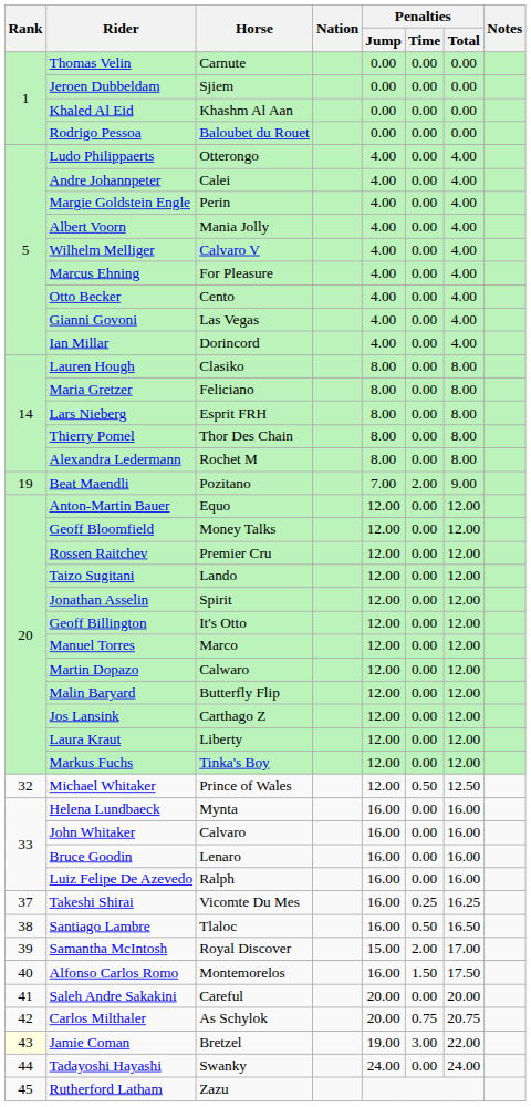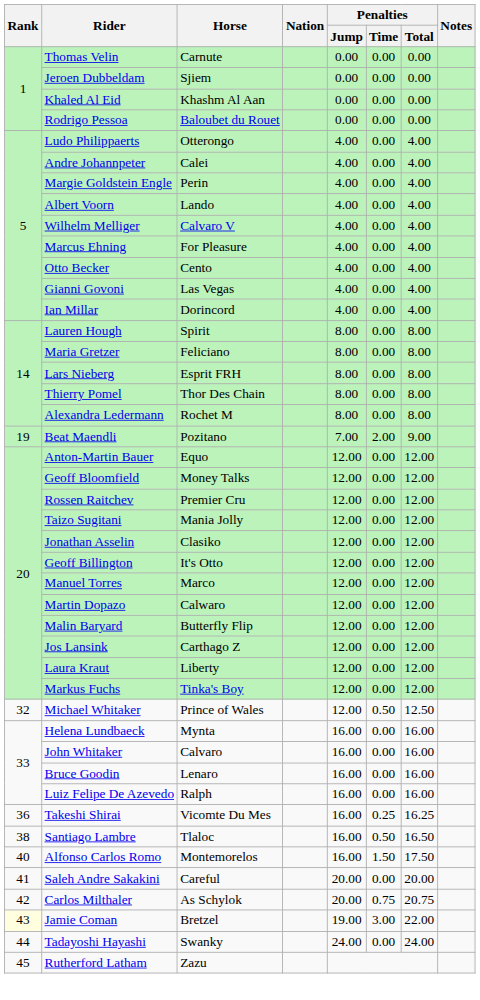Albert Voorn | Horse: Mania Jolly -> Lando
Lauren Hough | Horse: Clasiko -> Spirit
Taizo Sugitani | Horse: Lando -> Mania Jolly
Jonathan Asselin | Horse: Spirit -> Clasiko
Takeshi Shirai | Rank: 37 -> 36
- row: 39 | Samantha McIntosh | Royal Discover | 15.00 | 2.00 | 17.00
